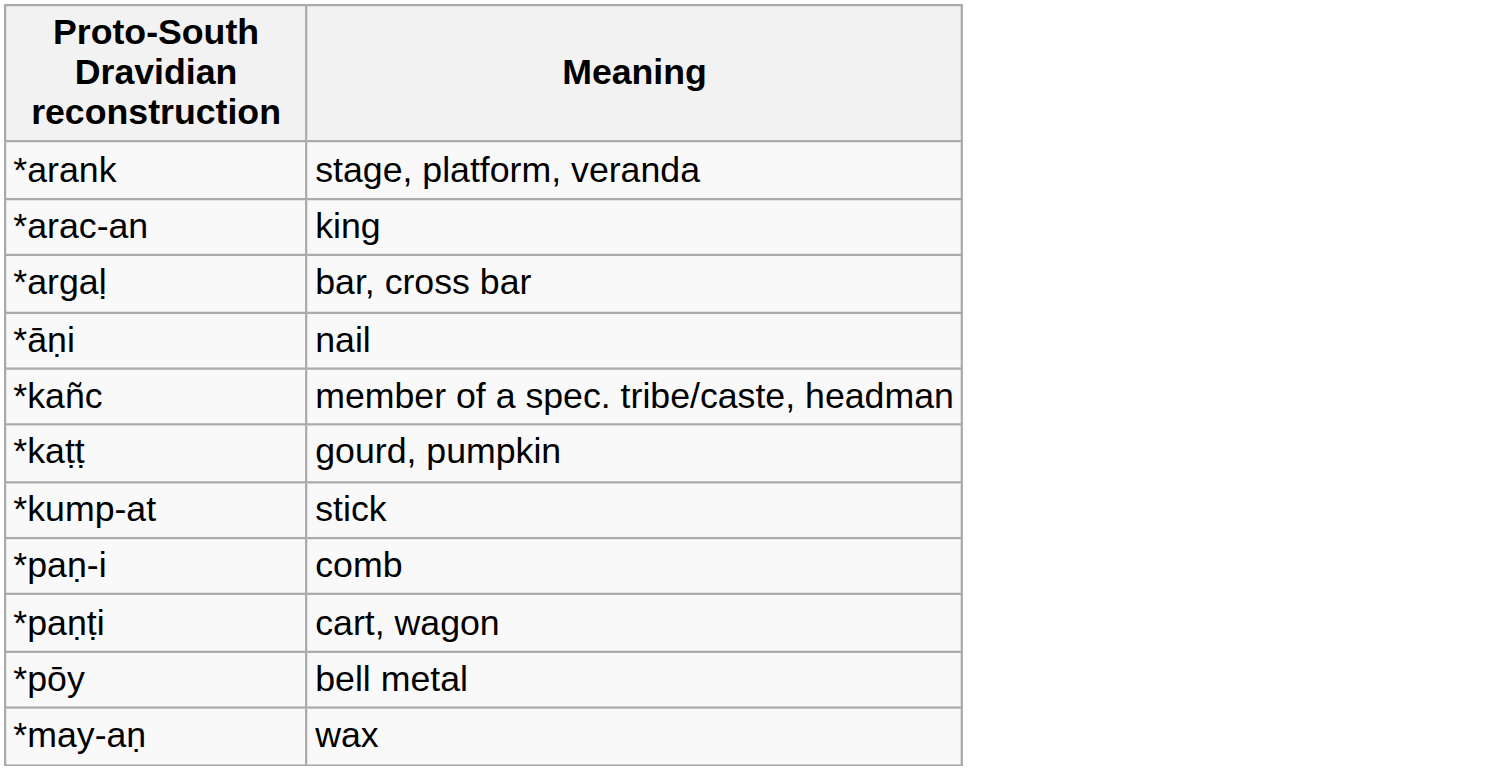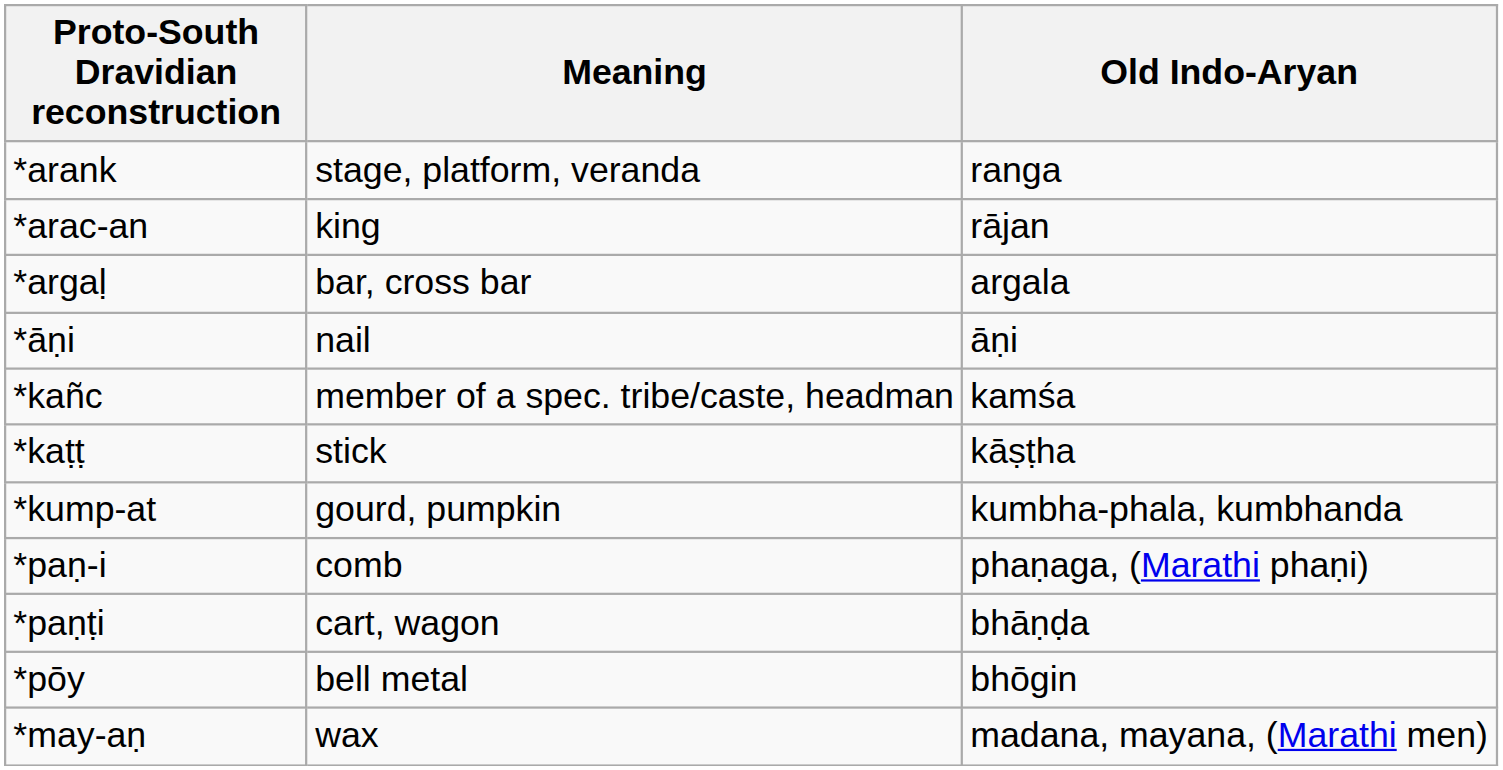+ column: Old Indo-Aryan | ranga | rājan | argala | āṇi | kamśa | kāṣṭha | kumbha-phala, kumbhanda | phaṇaga, (Marathi phaṇi) | bhāṇḍa | bhōgin | madana, mayana, (Marathi men)
*kaṭṭ | Meaning: gourd, pumpkin -> stick
*kump-at | Meaning: stick -> gourd, pumpkin
